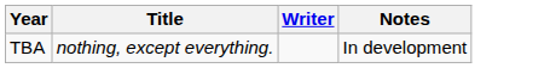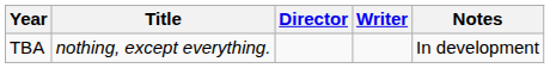+ column: Director
